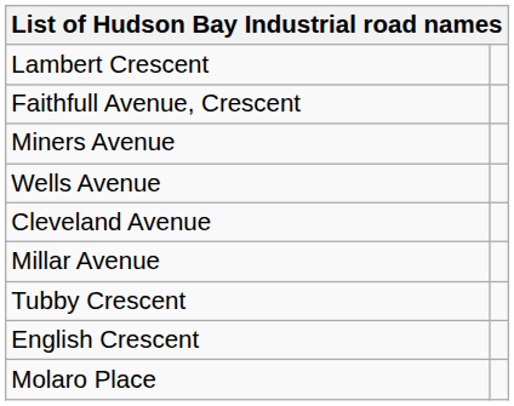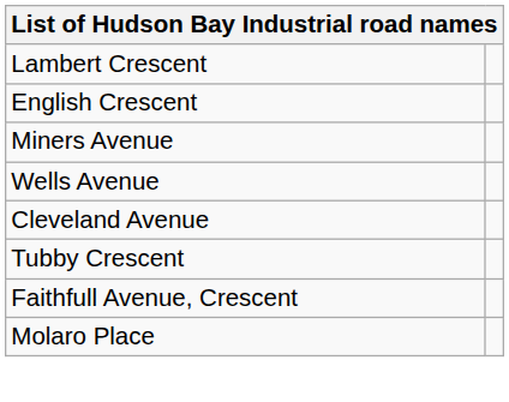rows swapped: Faithfull Avenue, Crescent <-> English Crescent
- row: Millar Avenue
